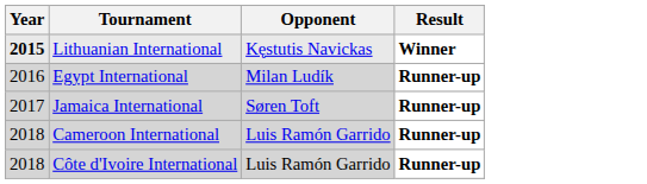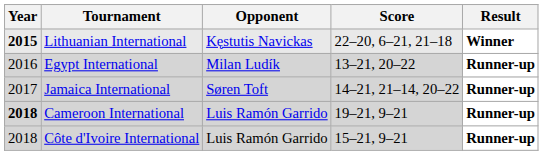+ column: Score | 22–20, 6–21, 21–18 | 13–21, 20–22 | 14–21, 21–14, 20–22 | 19–21, 9–21 | 15–21, 9–21
Cameroon International | Year: normal -> bold
